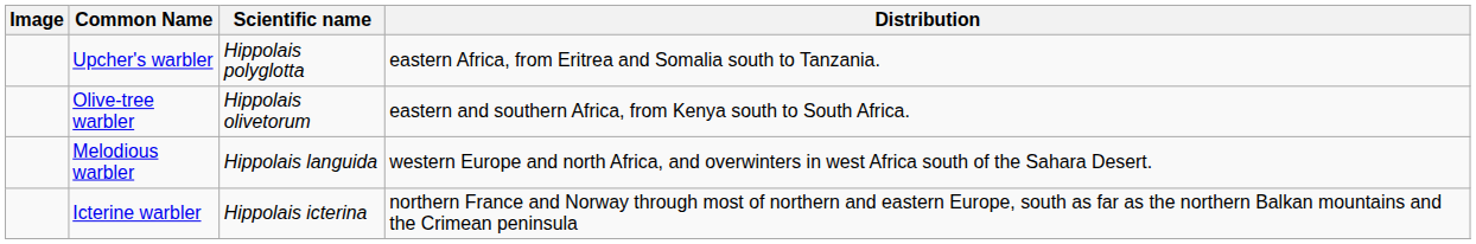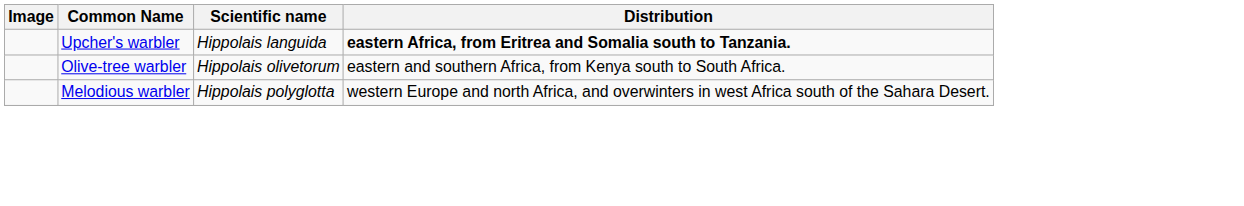Upcher's warbler | Scientific name: Hippolais polyglotta -> Hippolais languida
Upcher's warbler | Distribution: normal -> bold
Melodious warbler | Scientific name: Hippolais languida -> Hippolais polyglotta
- row: Icterine warbler | Hippolais icterina | northern France and Norway through most of northern and eastern Europe, south as far as the northern Balkan mountains and the Crimean peninsula
